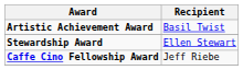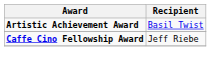- row: Stewardship Award | Ellen Stewart
